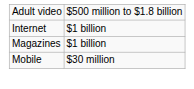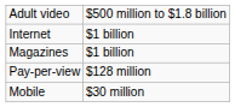+ row: Pay-per-view | $128 million
